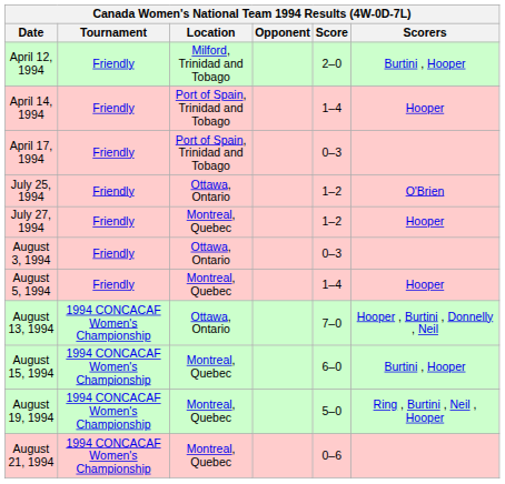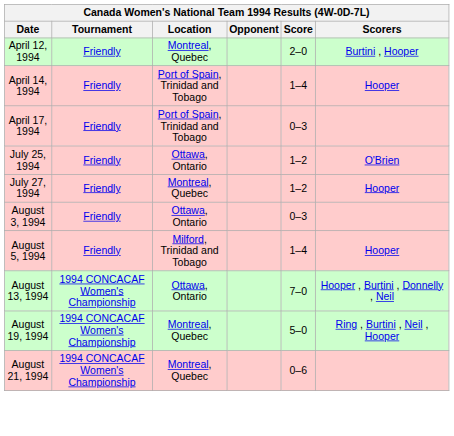April 12, 1994 | Location: Milford, Trinidad and Tobago -> Montreal, Quebec
August 5, 1994 | Location: Montreal, Quebec -> Milford, Trinidad and Tobago
- row: August 15, 1994 | 1994 CONCACAF Women's Championship | Montreal, Quebec | 6–0 | Burtini , Hooper
